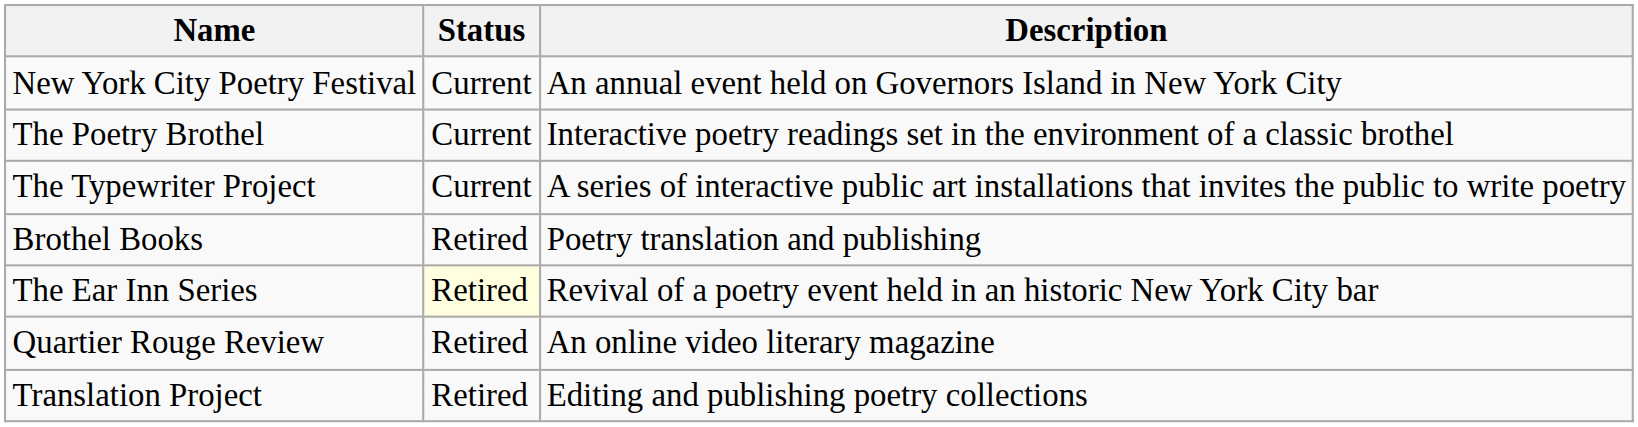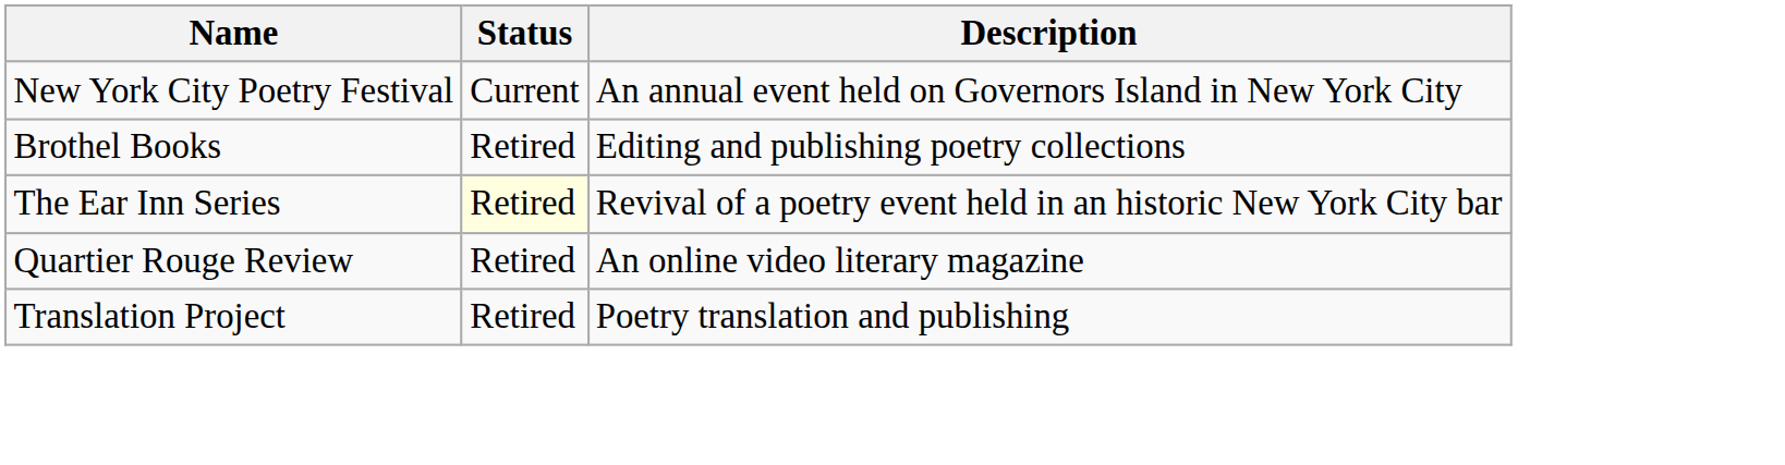- row: The Poetry Brothel | Current | Interactive poetry readings set in the environment of a classic brothel
- row: The Typewriter Project | Current | A series of interactive public art installations that invites the public to write poetry
Brothel Books | Description: Poetry translation and publishing -> Editing and publishing poetry collections
Translation Project | Description: Editing and publishing poetry collections -> Poetry translation and publishing
